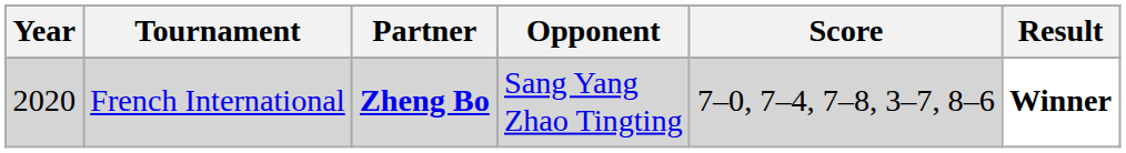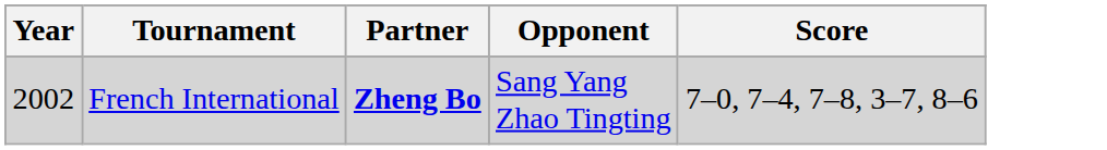- column: Result | Winner
French International | Year: 2020 -> 2002
